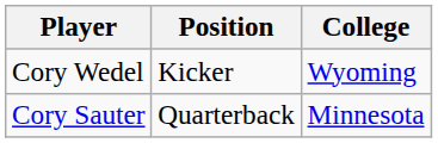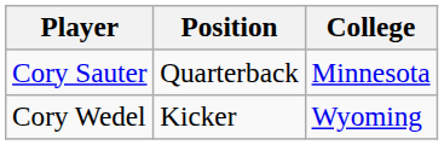rows swapped: Cory Sauter <-> Cory Wedel
